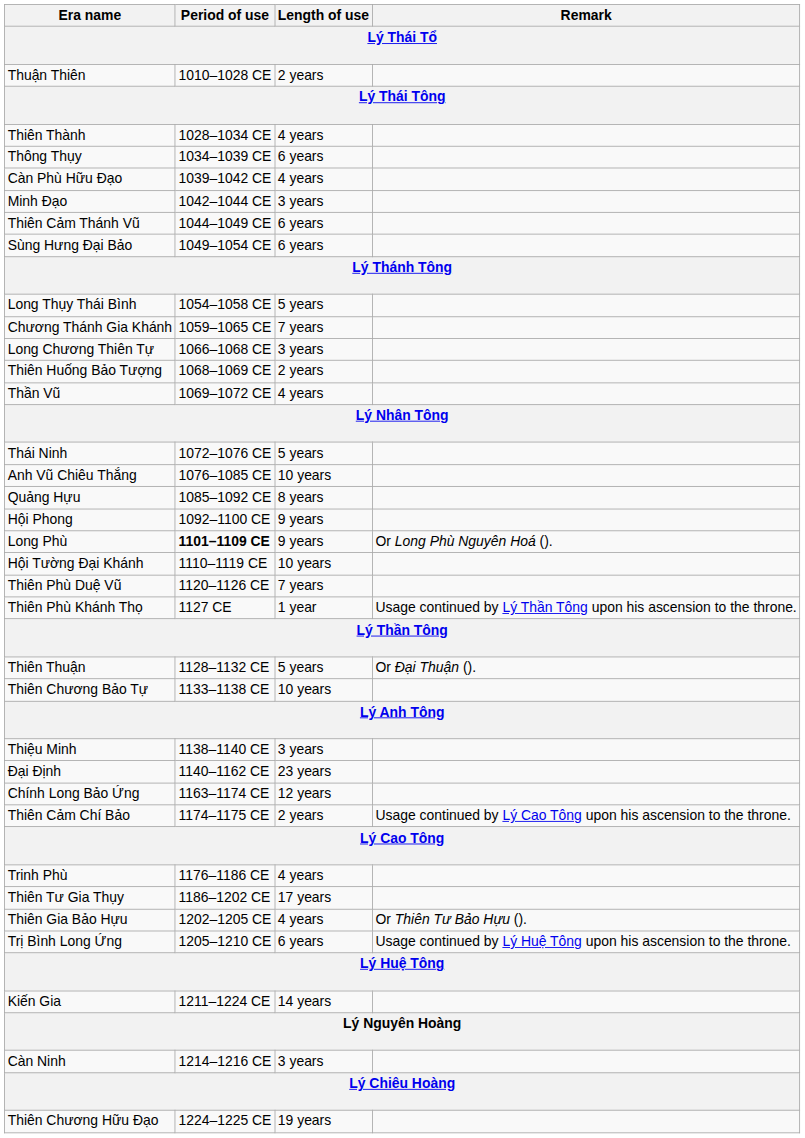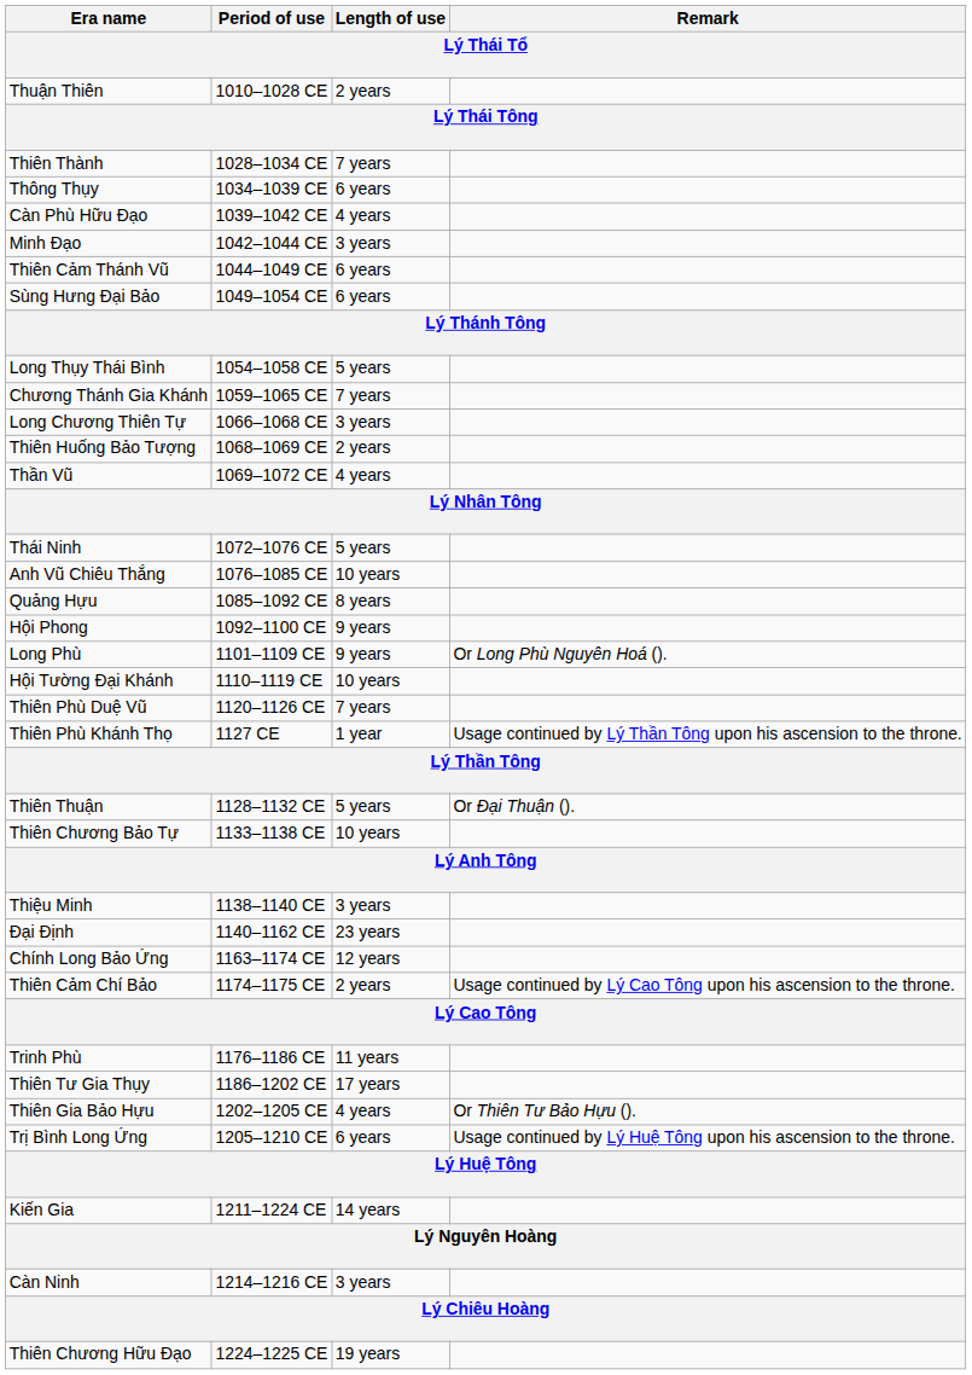Thiên Thành | Length of use: 4 years -> 7 years
Long Phù | Period of use: bold -> normal
Trinh Phù | Length of use: 4 years -> 11 years
